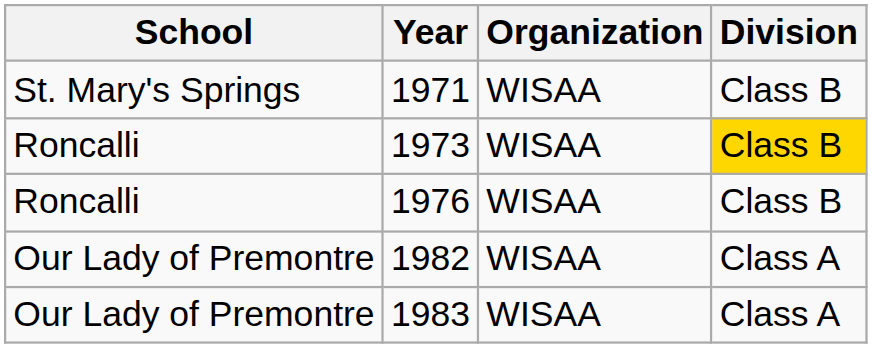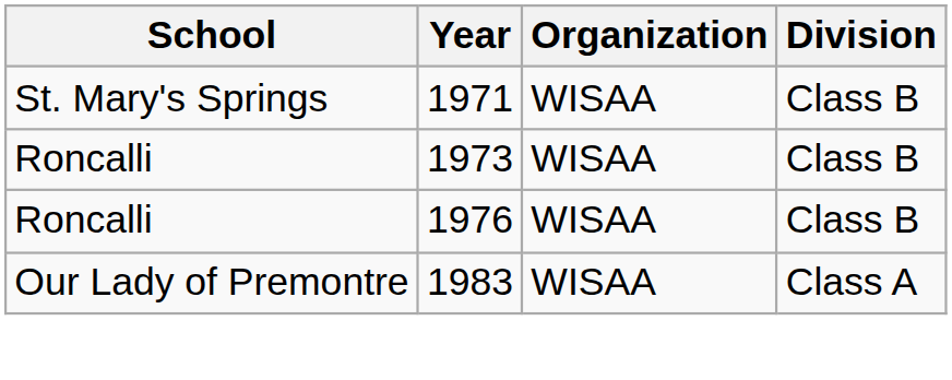1973 | Division: gold background -> no background
- row: Our Lady of Premontre | 1982 | WISAA | Class A
